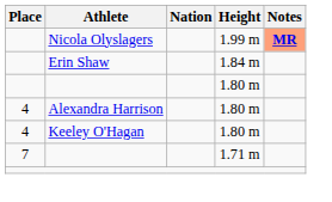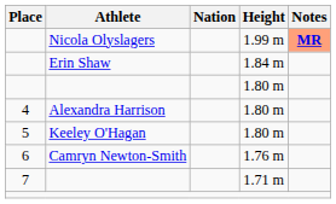Keeley O'Hagan | Place: 4 -> 5
+ row: 6 | Camryn Newton-Smith | 1.76 m
